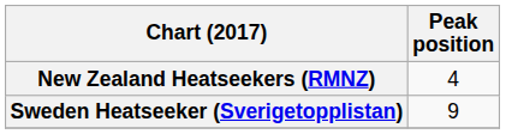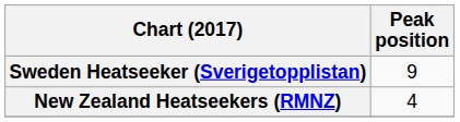rows swapped: New Zealand Heatseekers (RMNZ) <-> Sweden Heatseeker (Sverigetopplistan)
